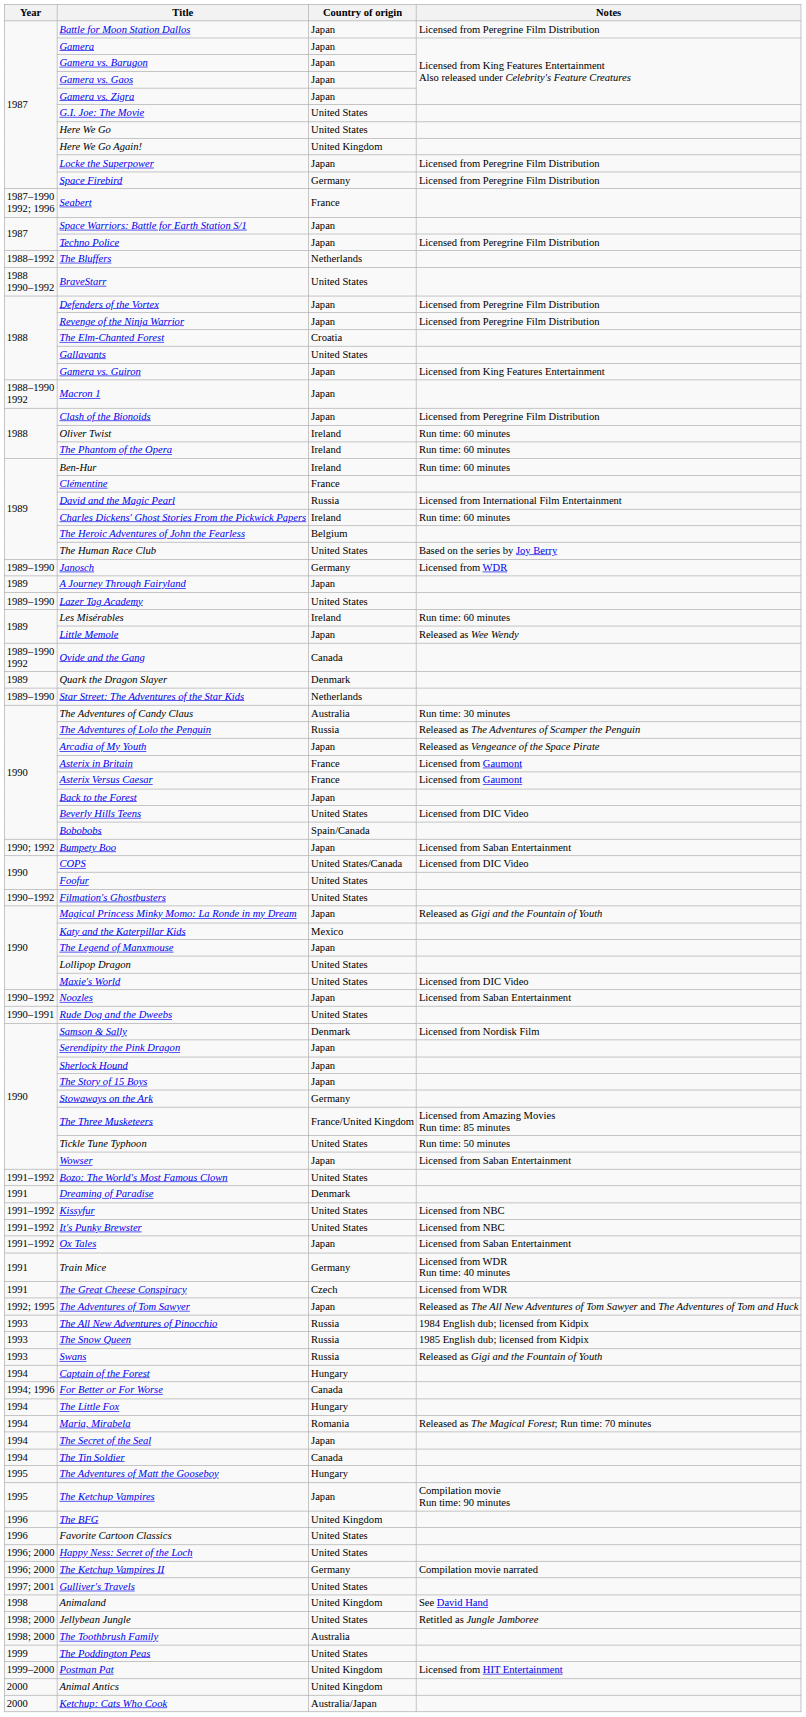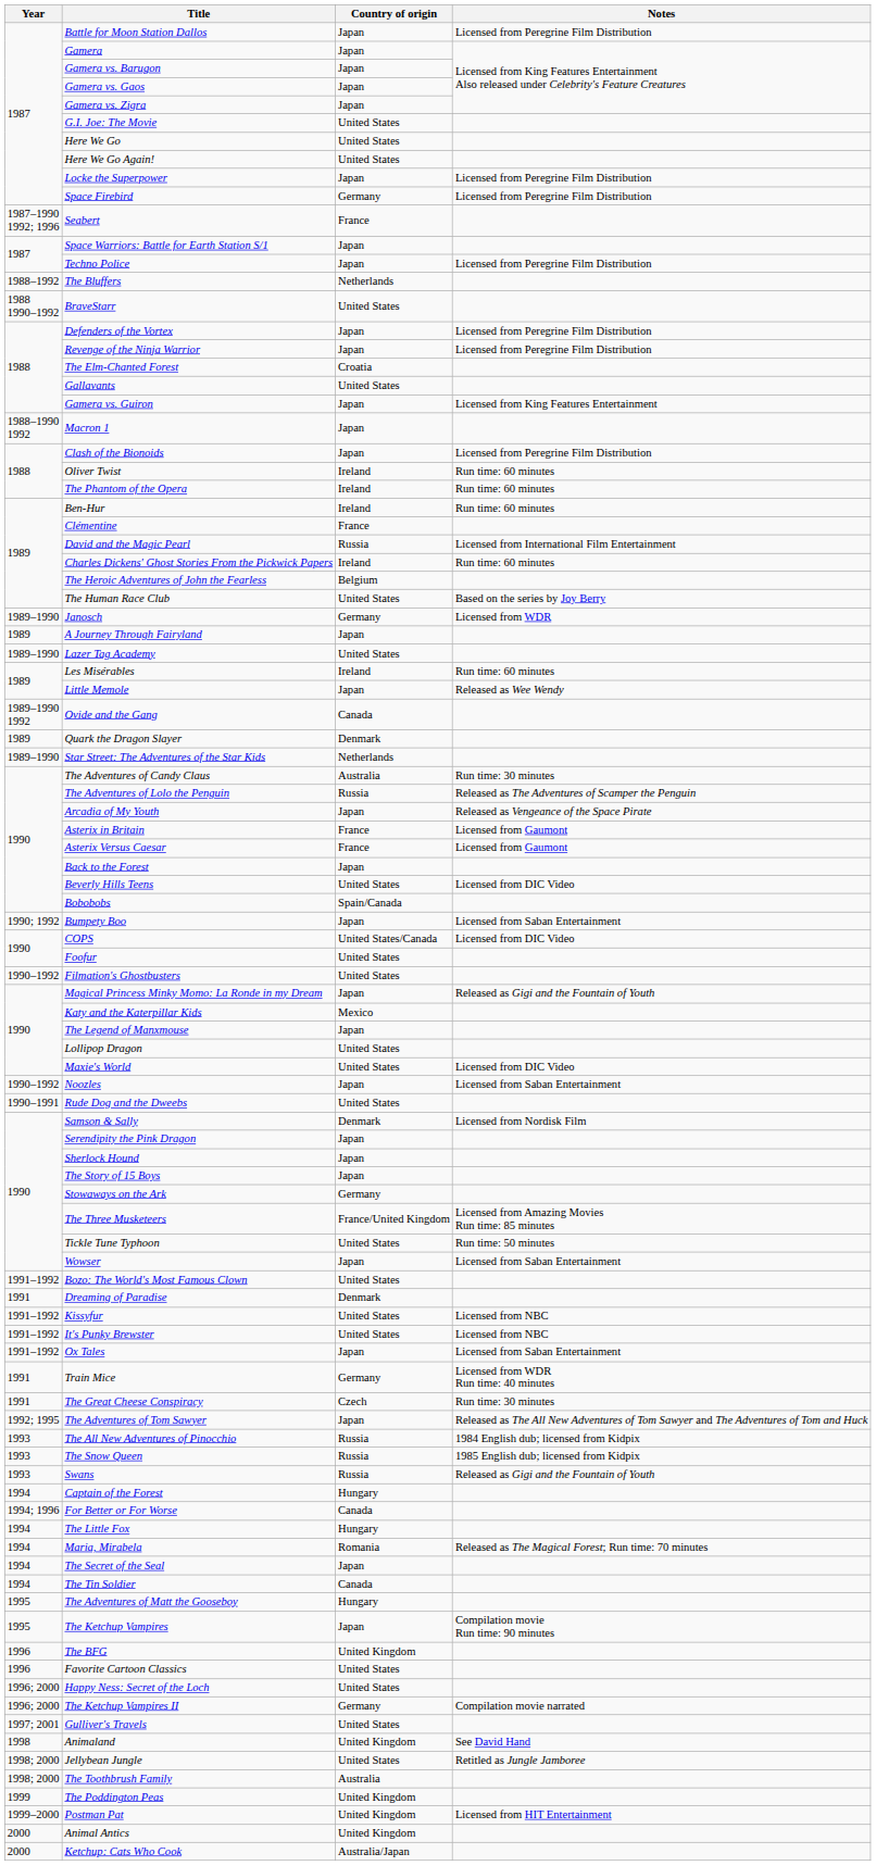Here We Go Again! | Country of origin: United Kingdom -> United States
The Great Cheese Conspiracy | Notes: Licensed from WDR -> Run time: 30 minutes
The Poddington Peas | Country of origin: United States -> United Kingdom
